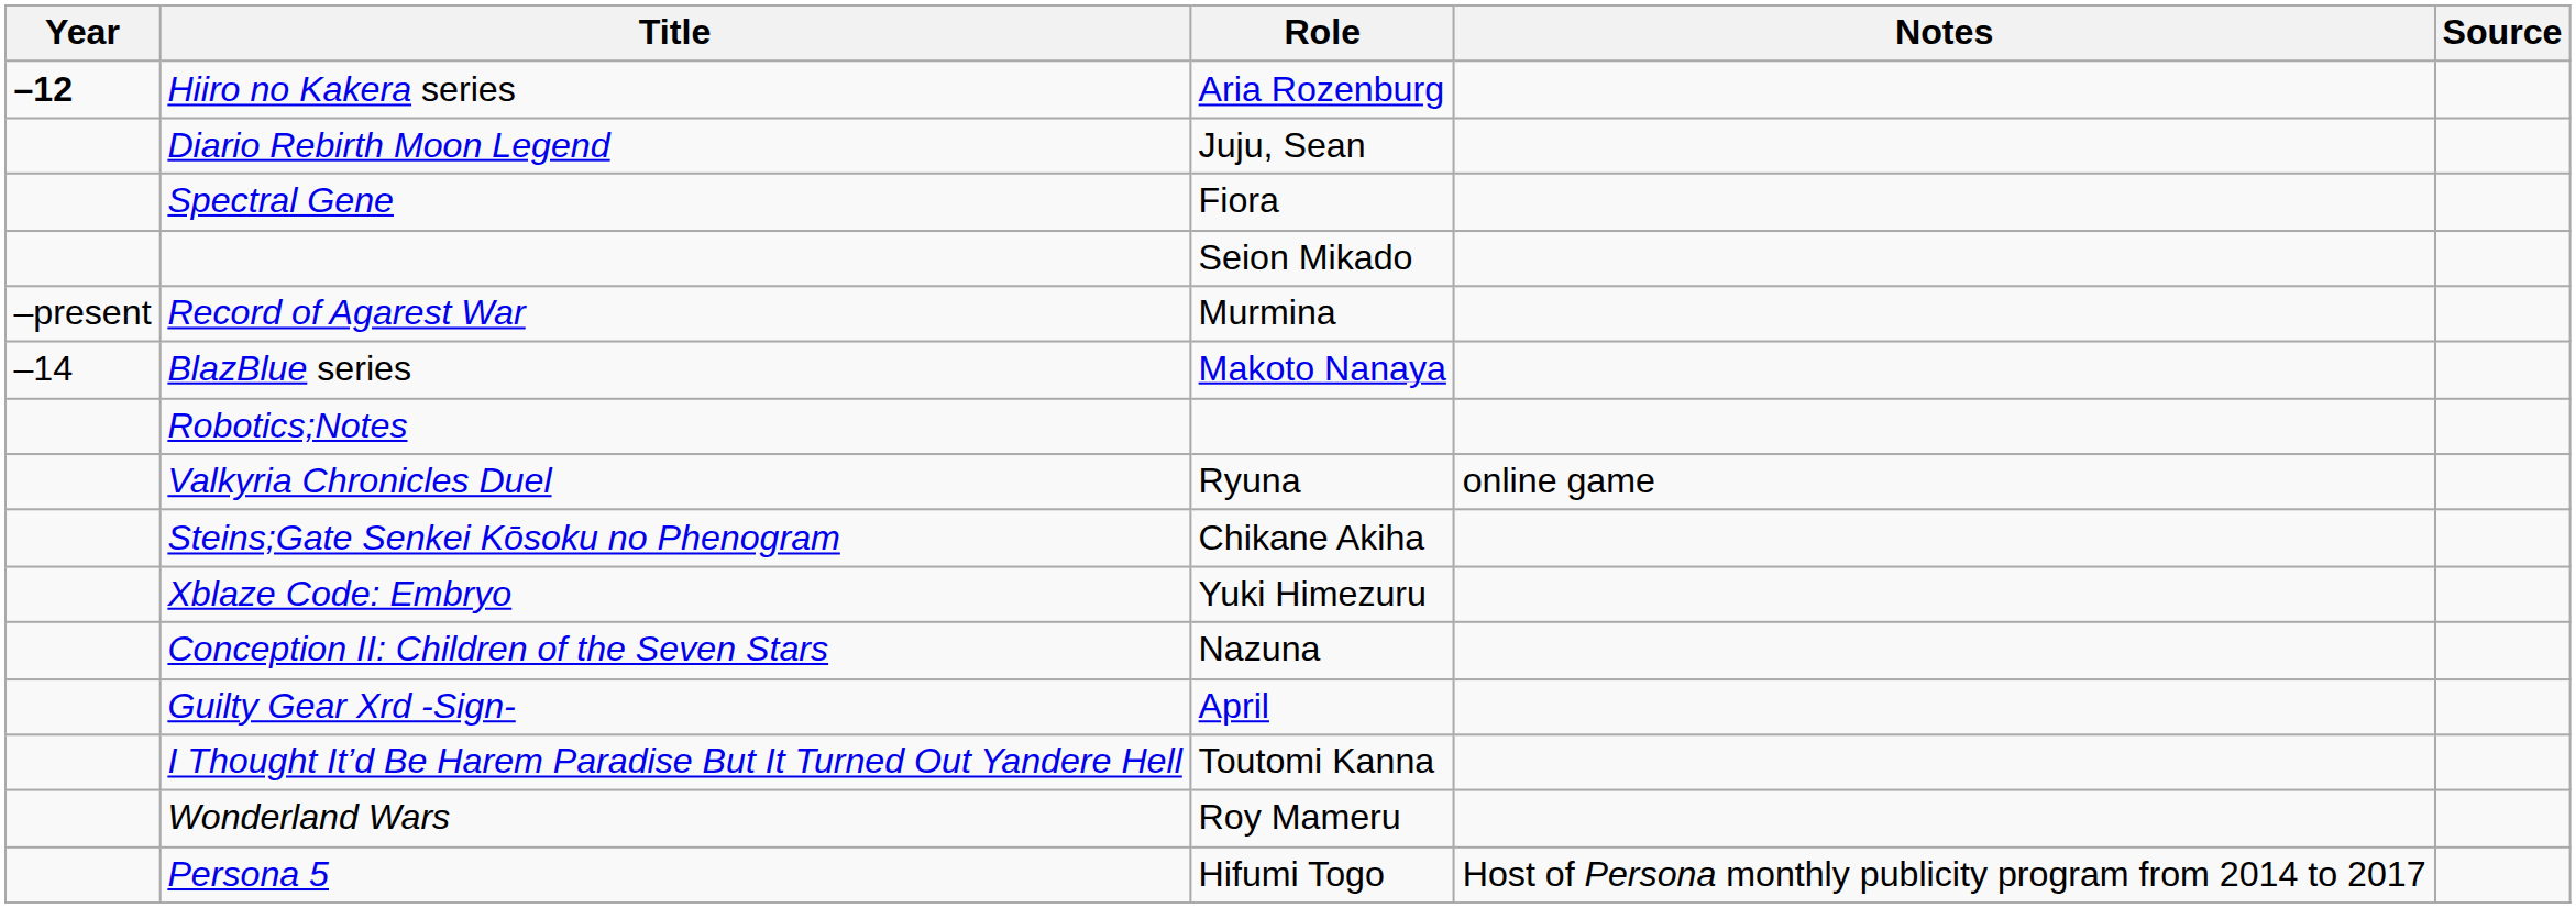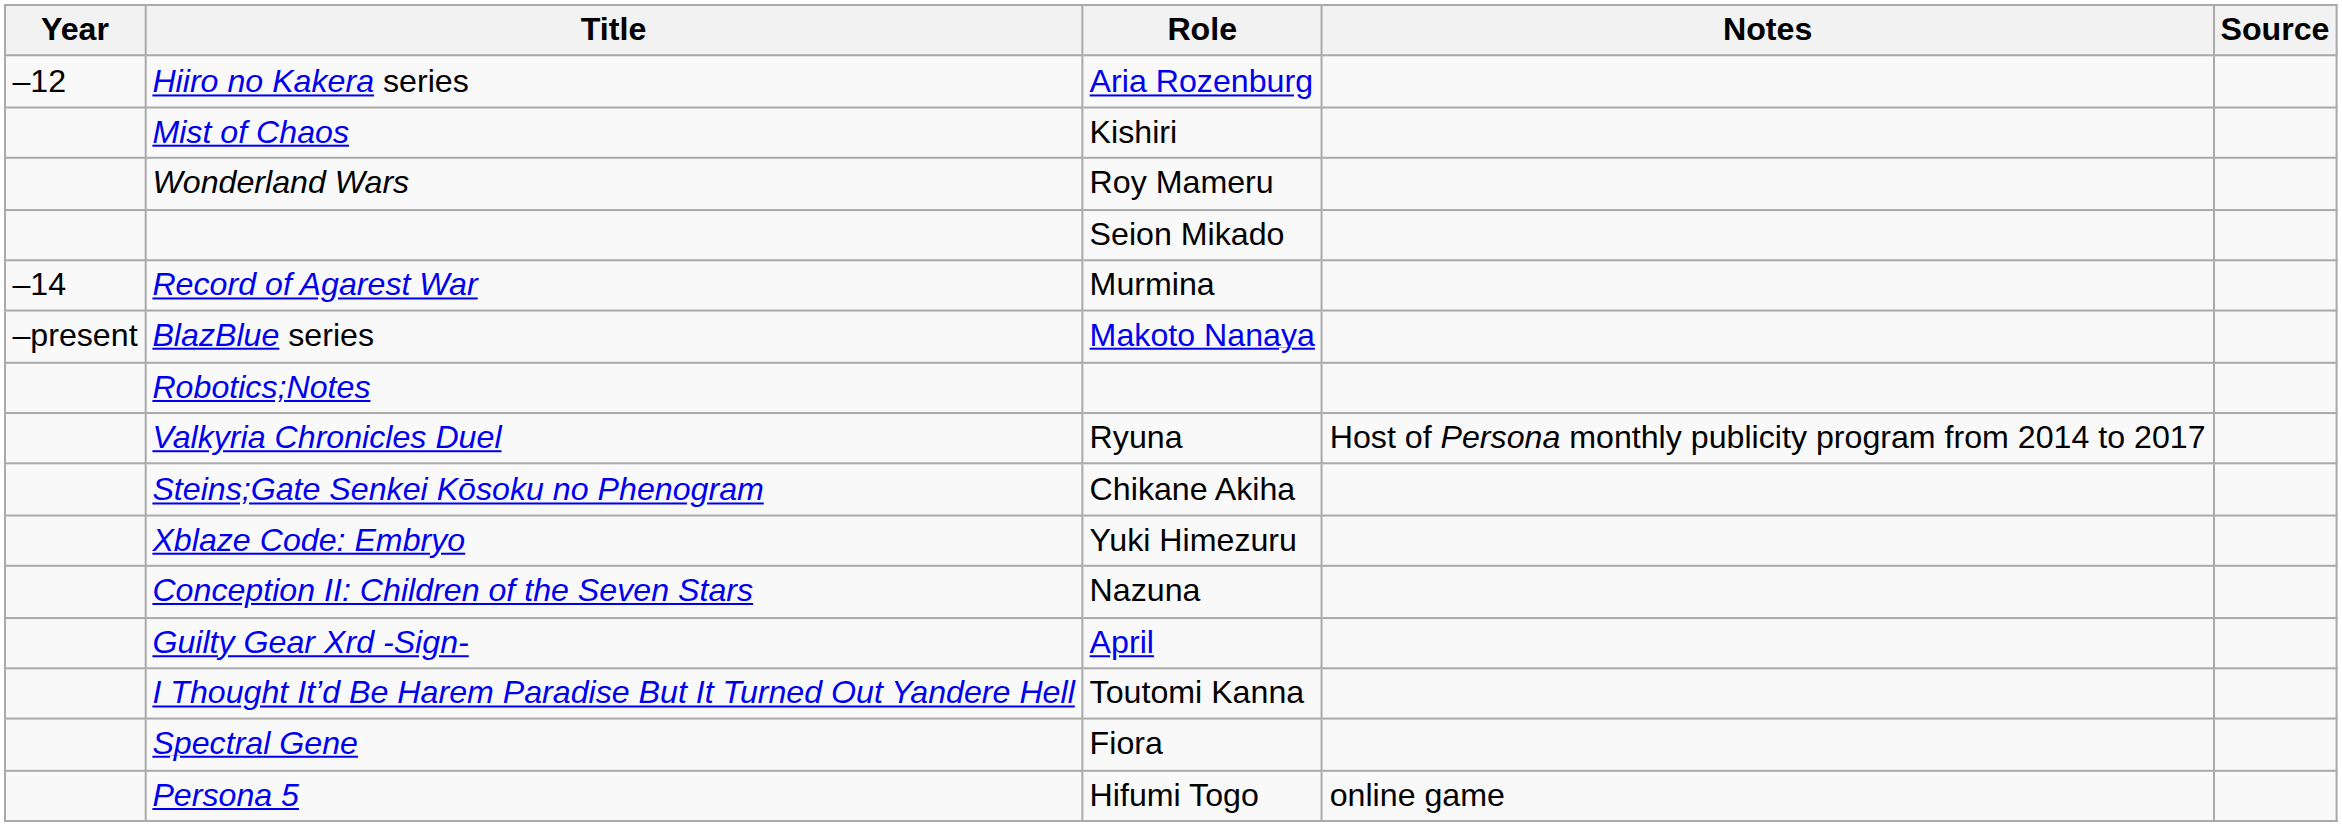Hiiro no Kakera series | Year: bold -> normal
- row: Diario Rebirth Moon Legend | Juju, Sean
+ row: Mist of Chaos | Kishiri
rows swapped: Spectral Gene <-> Wonderland Wars
Record of Agarest War | Year: –present -> –14
BlazBlue series | Year: –14 -> –present
Valkyria Chronicles Duel | Notes: online game -> Host of Persona monthly publicity program from 2014 to 2017
Persona 5 | Notes: Host of Persona monthly publicity program from 2014 to 2017 -> online game
